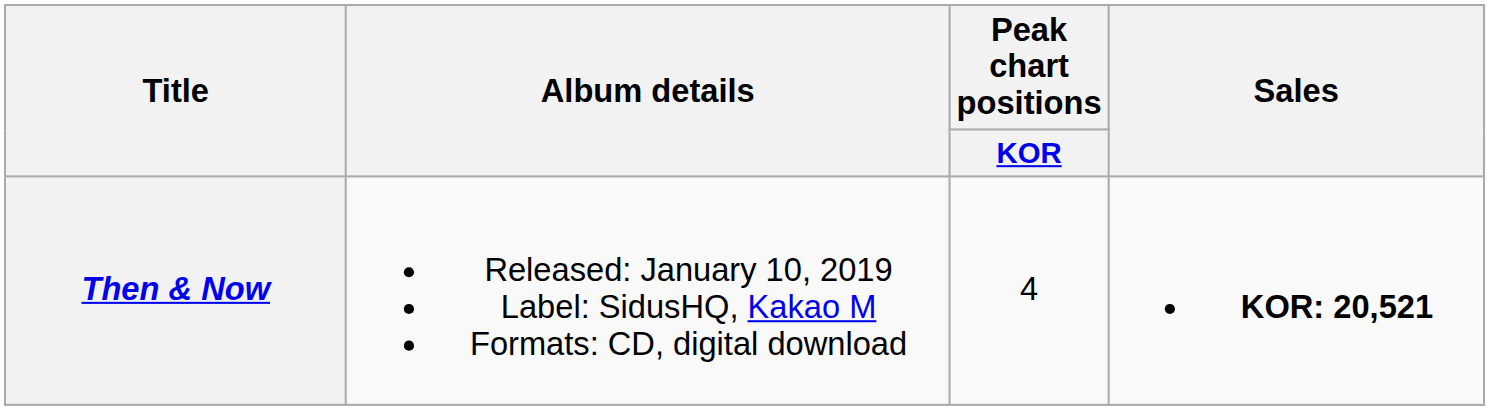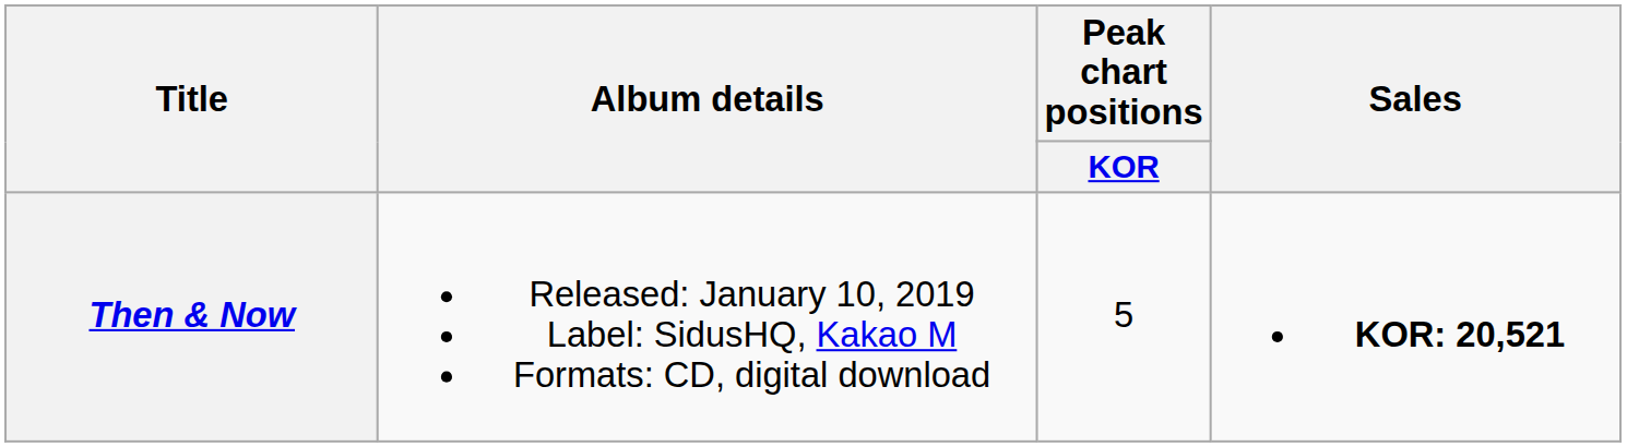Then & Now | Peak chart positions / KOR: 4 -> 5
